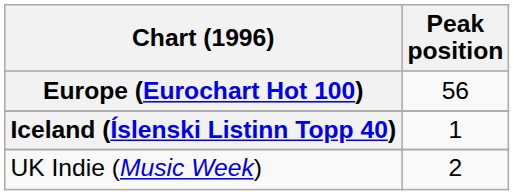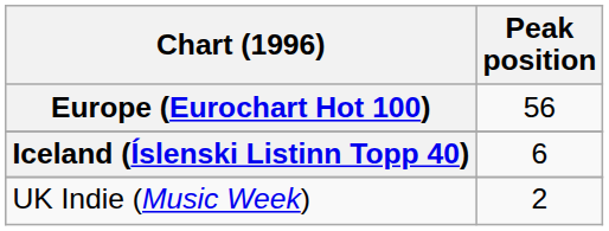Iceland (Íslenski Listinn Topp 40) | Peak position: 1 -> 6
